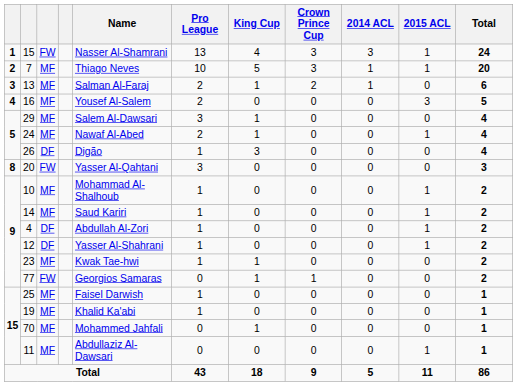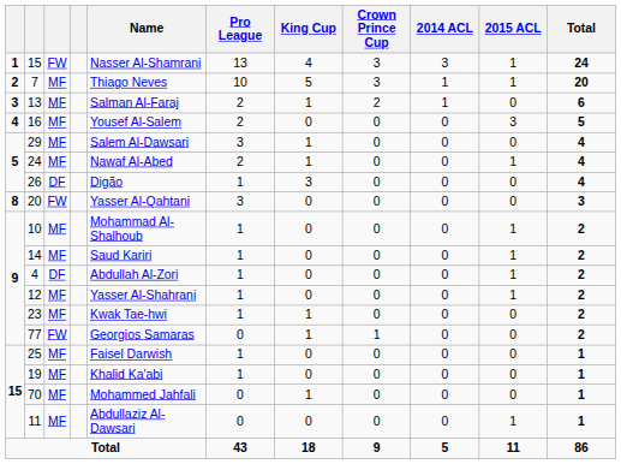12 | column 3: DF -> MF
